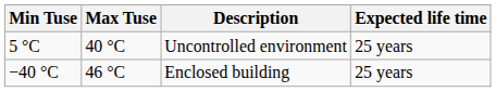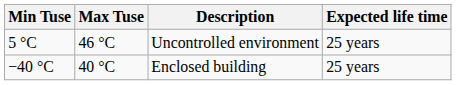Uncontrolled environment | Max Tuse: 40 °C -> 46 °C
Enclosed building | Max Tuse: 46 °C -> 40 °C
